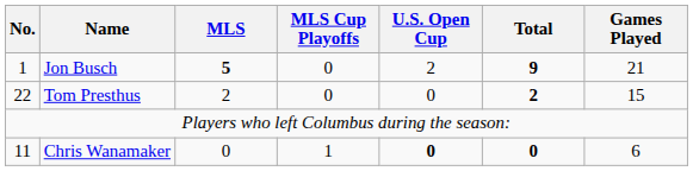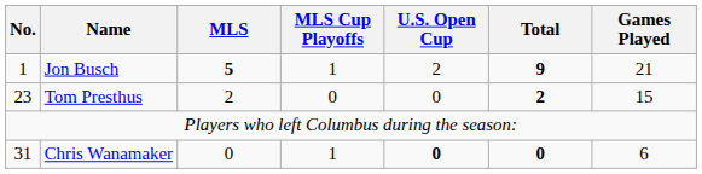Jon Busch | MLS Cup Playoffs: 0 -> 1
Tom Presthus | No.: 22 -> 23
Chris Wanamaker | No.: 11 -> 31
